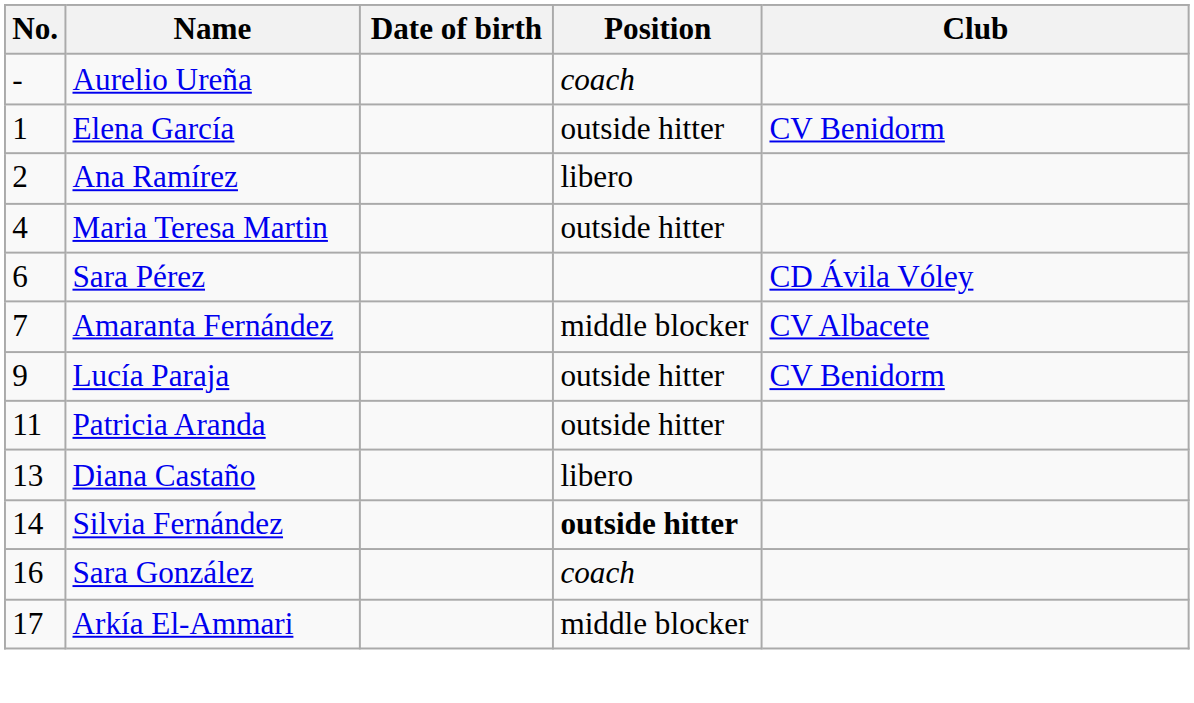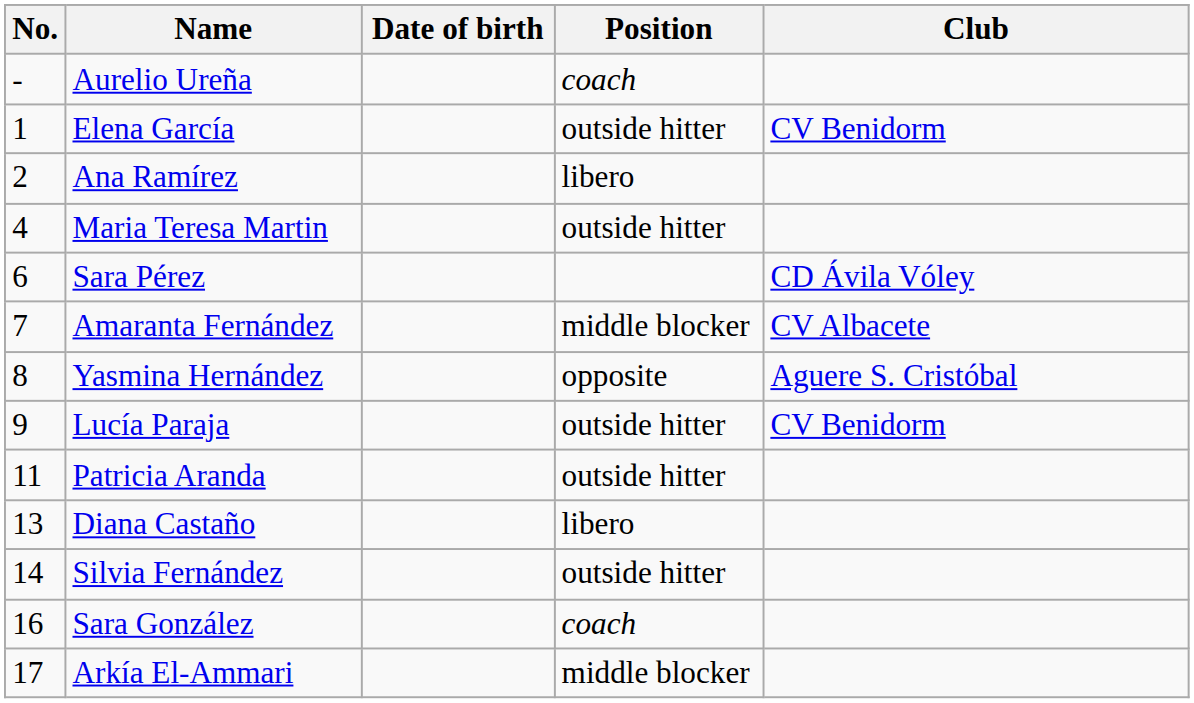+ row: 8 | Yasmina Hernández | opposite | Aguere S. Cristóbal
Silvia Fernández | Position: bold -> normal
